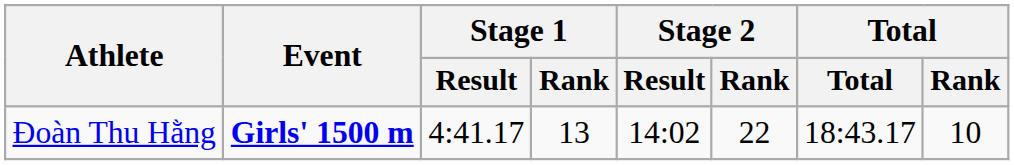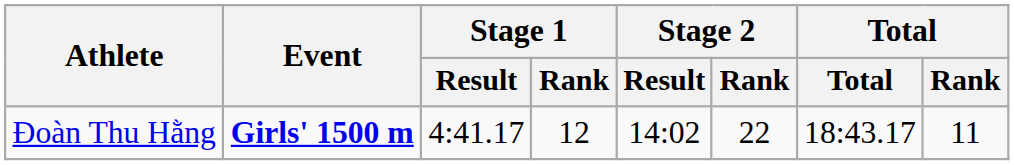Đoàn Thu Hằng | Stage 1 / Rank: 13 -> 12
Đoàn Thu Hằng | Total / Rank: 10 -> 11
